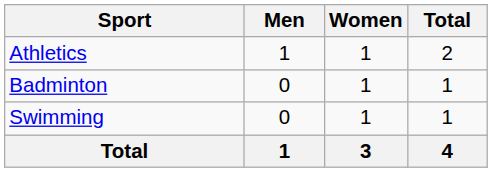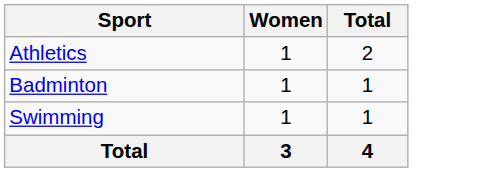- column: Men | 1 | 0 | 0 | 1
